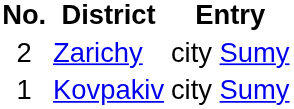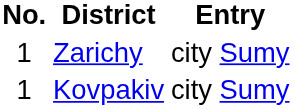Zarichy | No.: 2 -> 1
